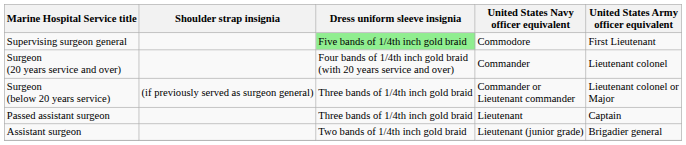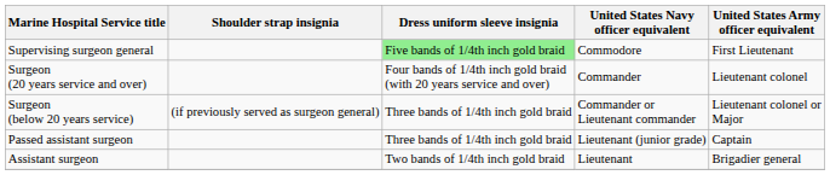Passed assistant surgeon | United States Navy officer equivalent: Lieutenant -> Lieutenant (junior grade)
Assistant surgeon | United States Navy officer equivalent: Lieutenant (junior grade) -> Lieutenant
